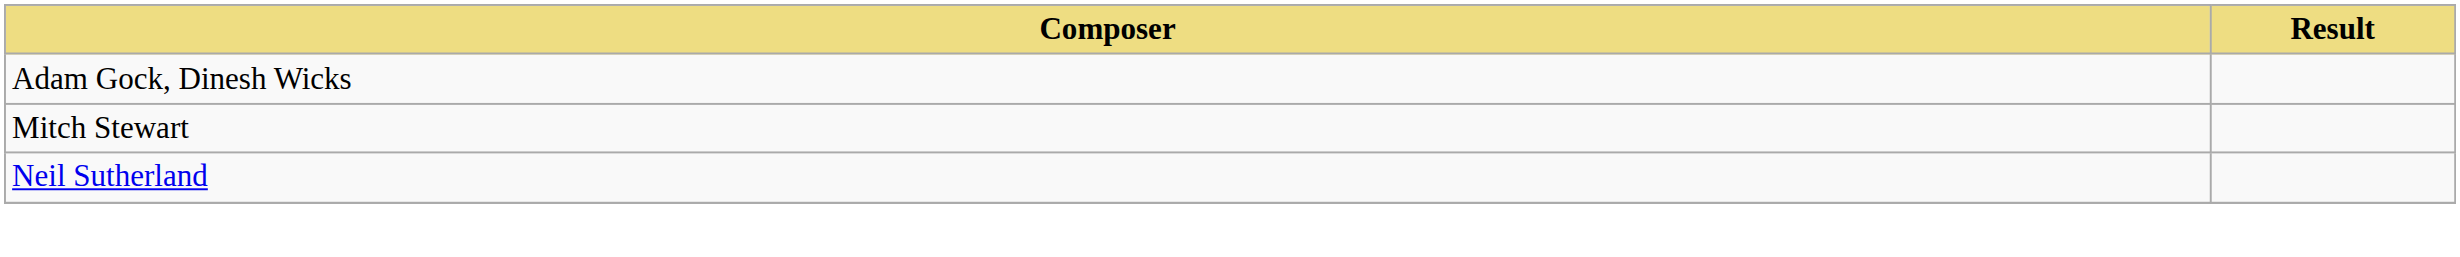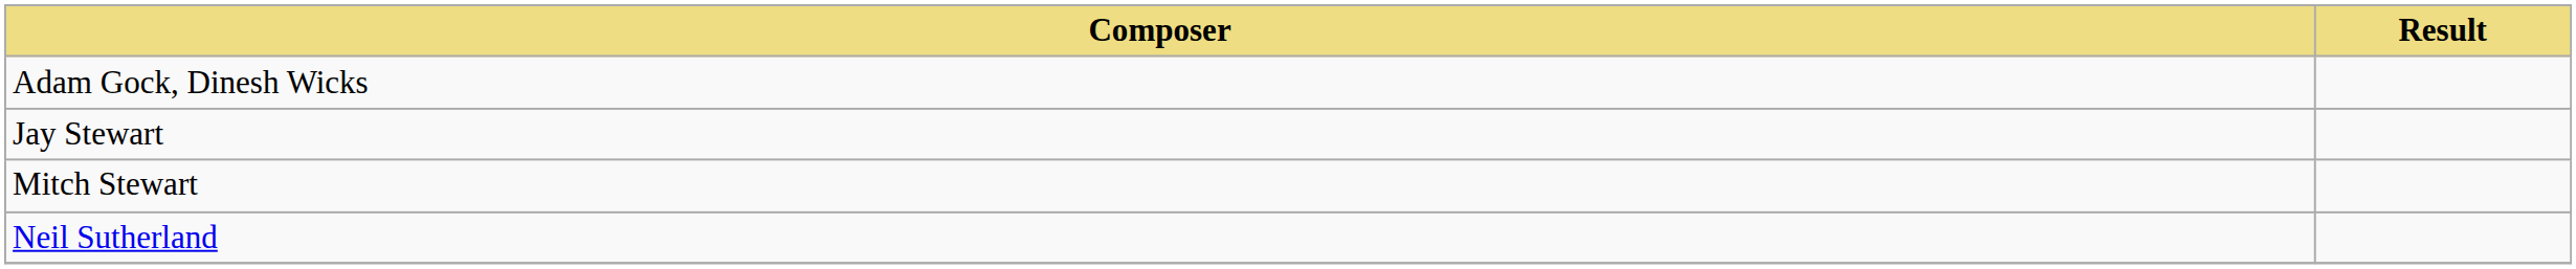+ row: Jay Stewart
